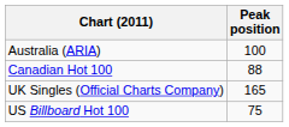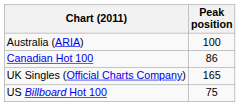Canadian Hot 100 | Peak position: 88 -> 86
